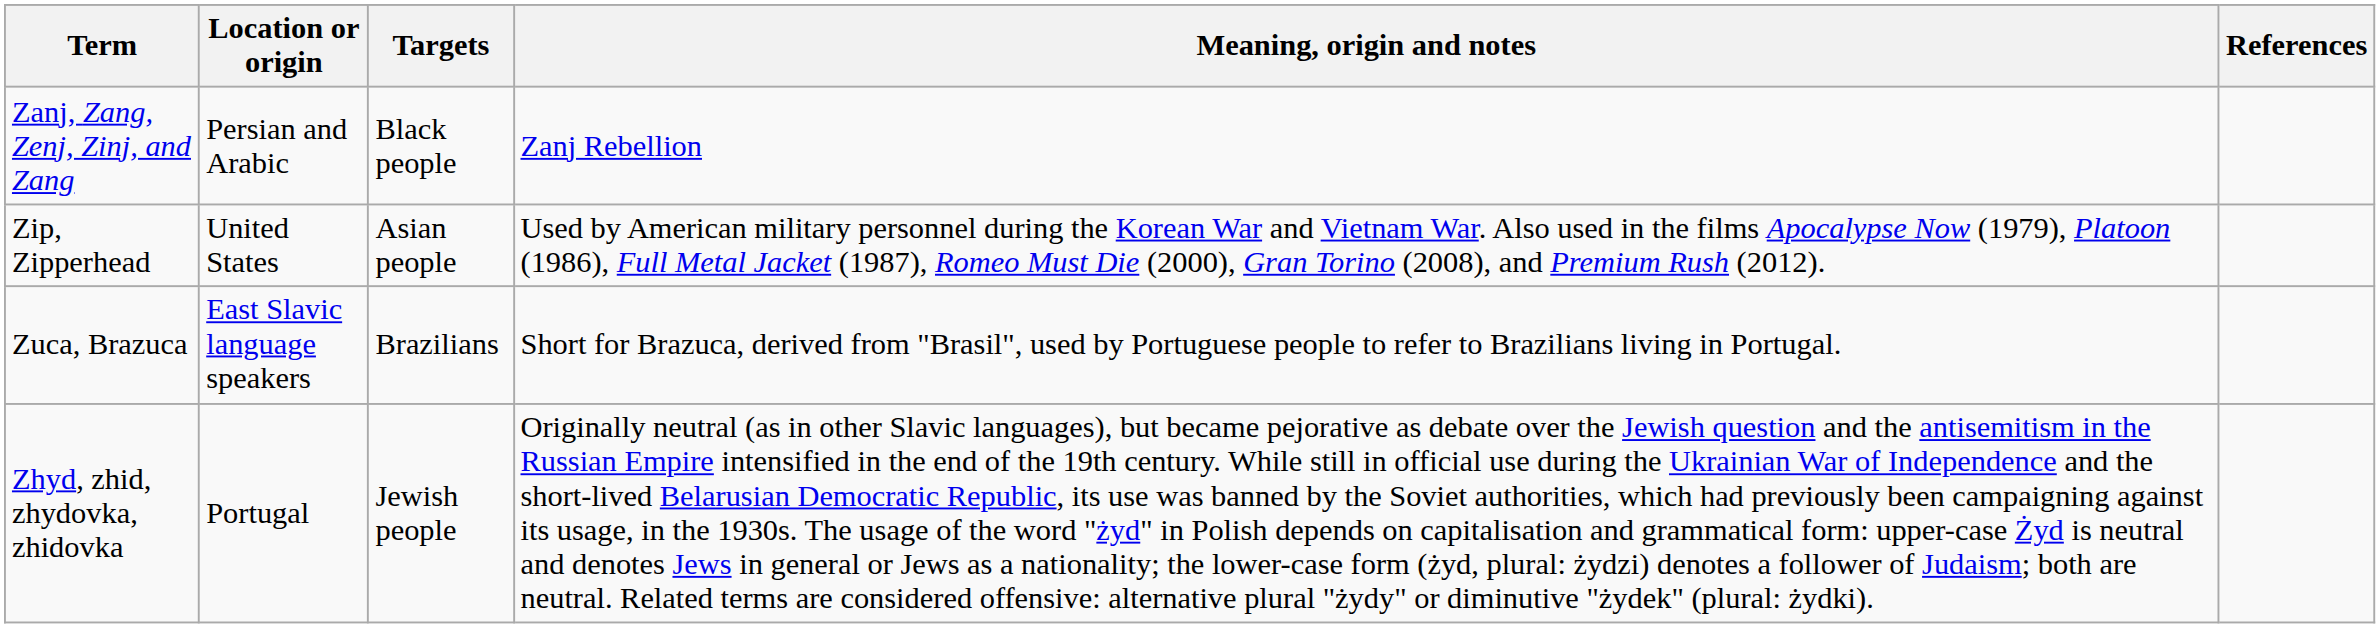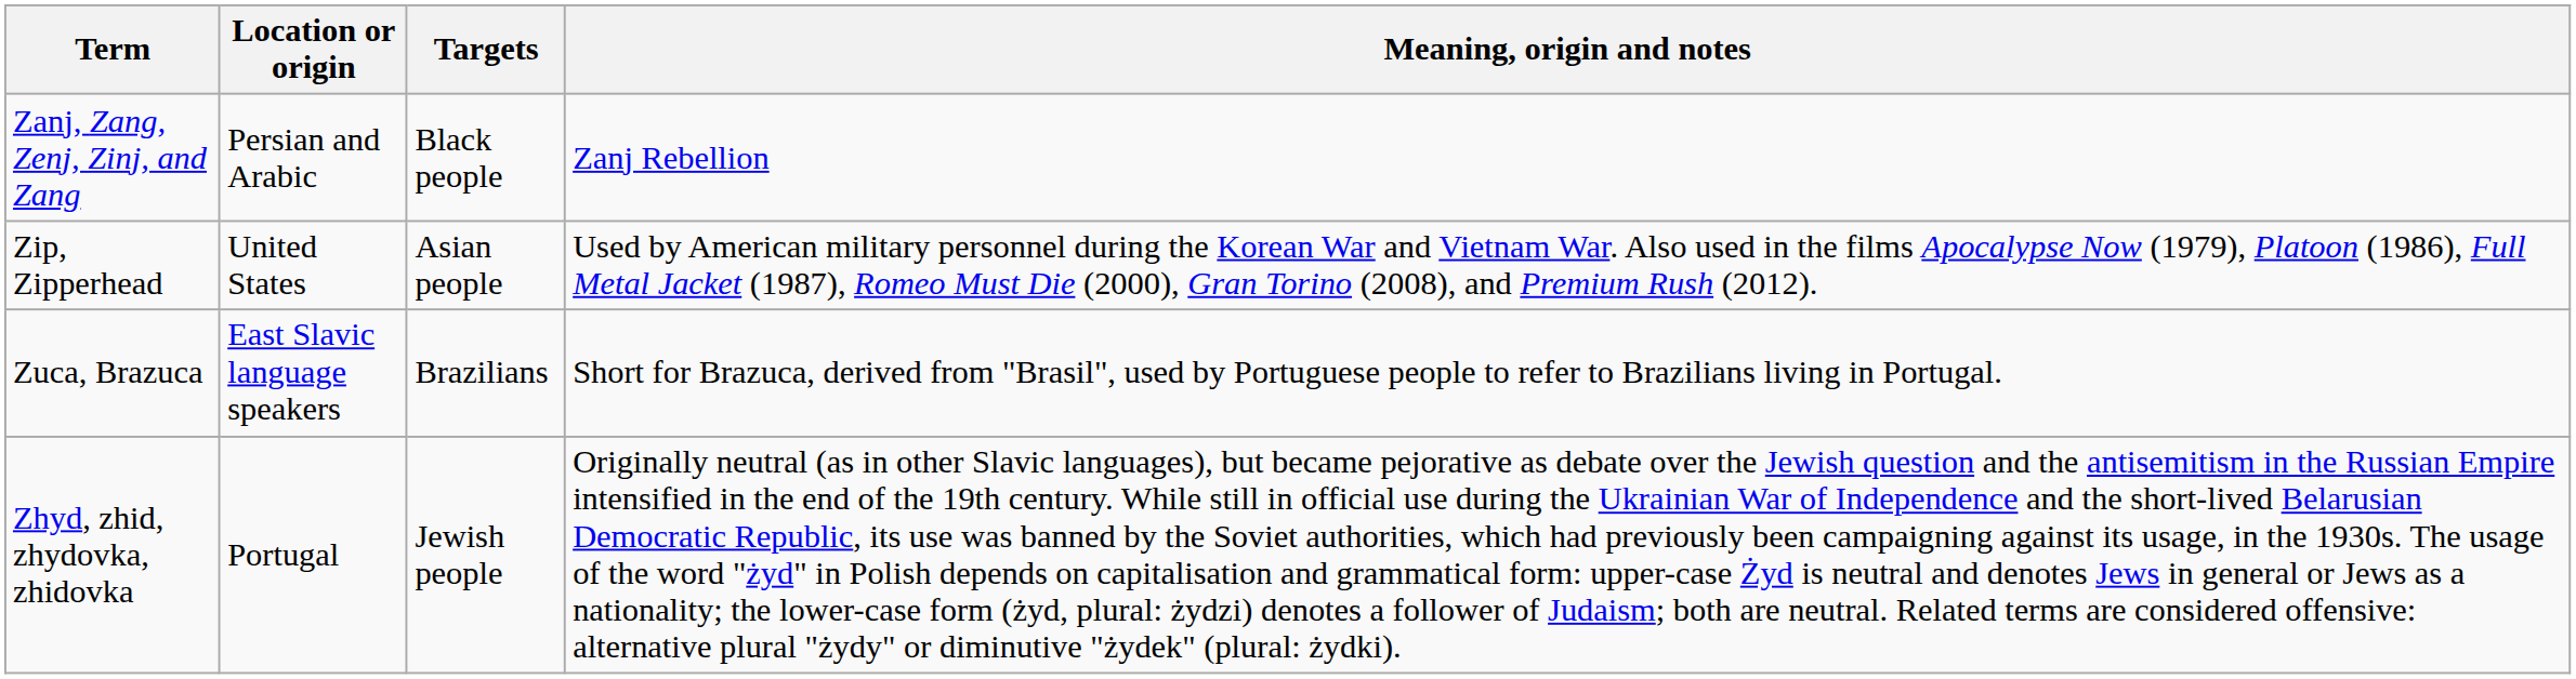- column: References
